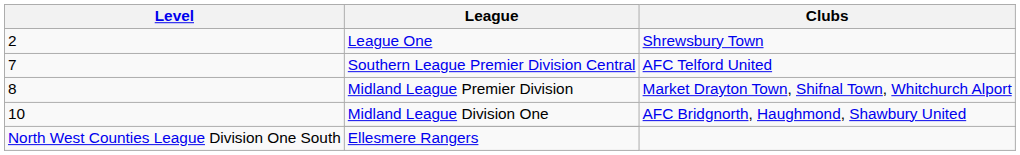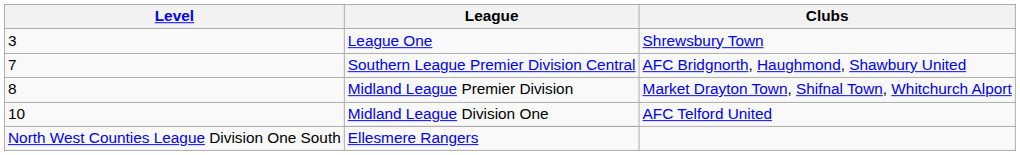League One | Level: 2 -> 3
Southern League Premier Division Central | Clubs: AFC Telford United -> AFC Bridgnorth, Haughmond, Shawbury United
Midland League Division One | Clubs: AFC Bridgnorth, Haughmond, Shawbury United -> AFC Telford United
